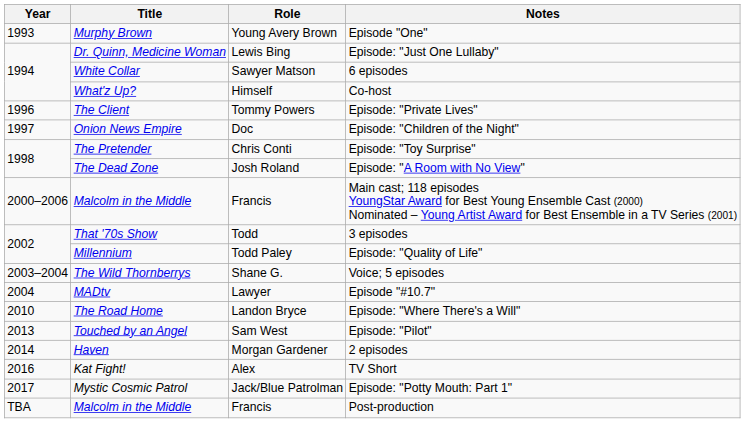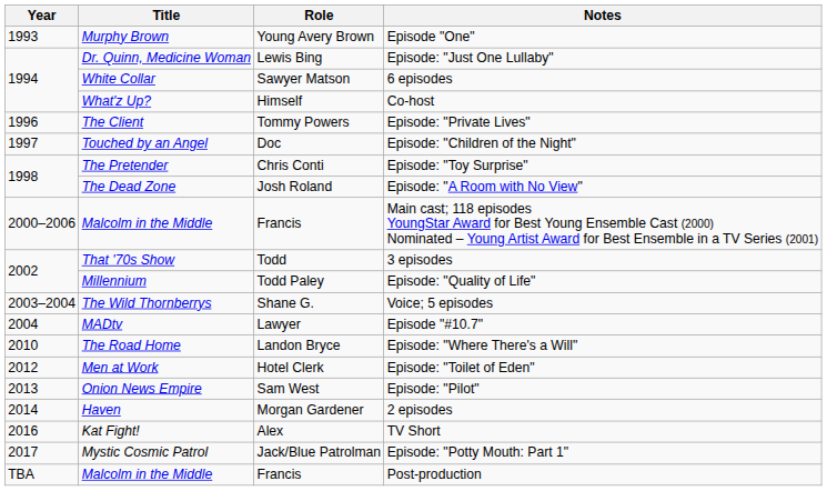Episode: "Children of the Night" | Title: Onion News Empire -> Touched by an Angel
+ row: 2012 | Men at Work | Hotel Clerk | Episode: "Toilet of Eden"
Episode: "Pilot" | Title: Touched by an Angel -> Onion News Empire
